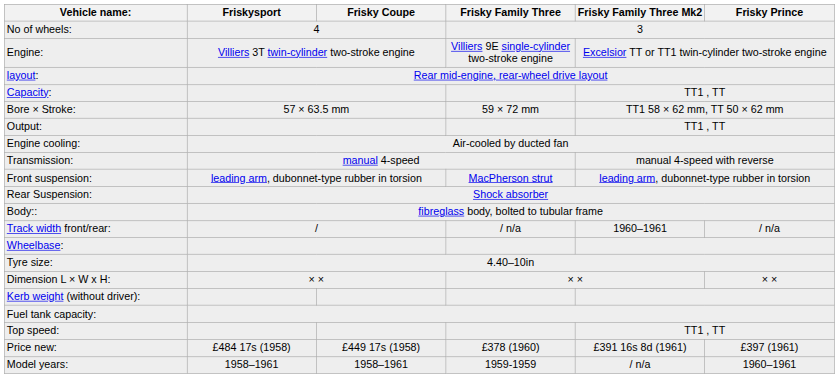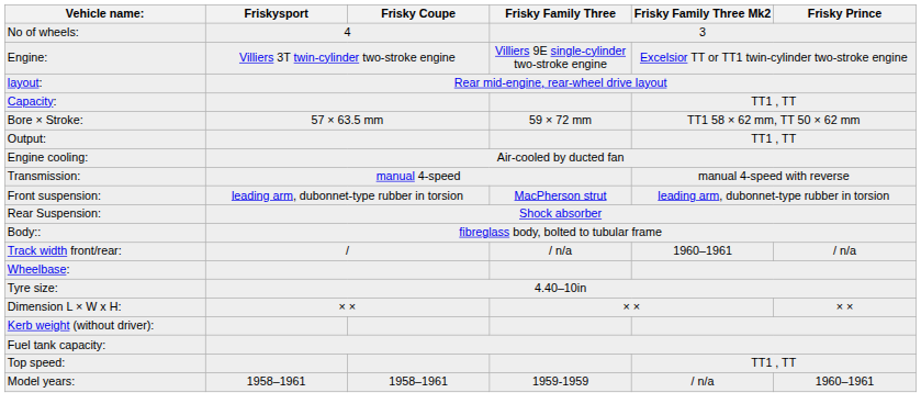- row: Price new: | £484 17s (1958) | £449 17s (1958) | £378 (1960) | £391 16s 8d (1961) | £397 (1961)
